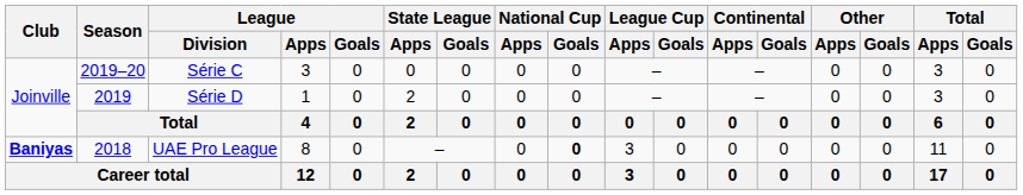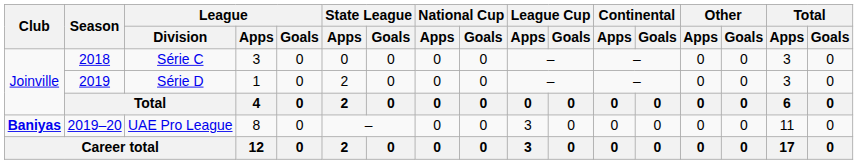Série C | Season: 2019–20 -> 2018
UAE Pro League | Season: 2018 -> 2019–20
UAE Pro League | National Cup / Goals: bold -> normal
